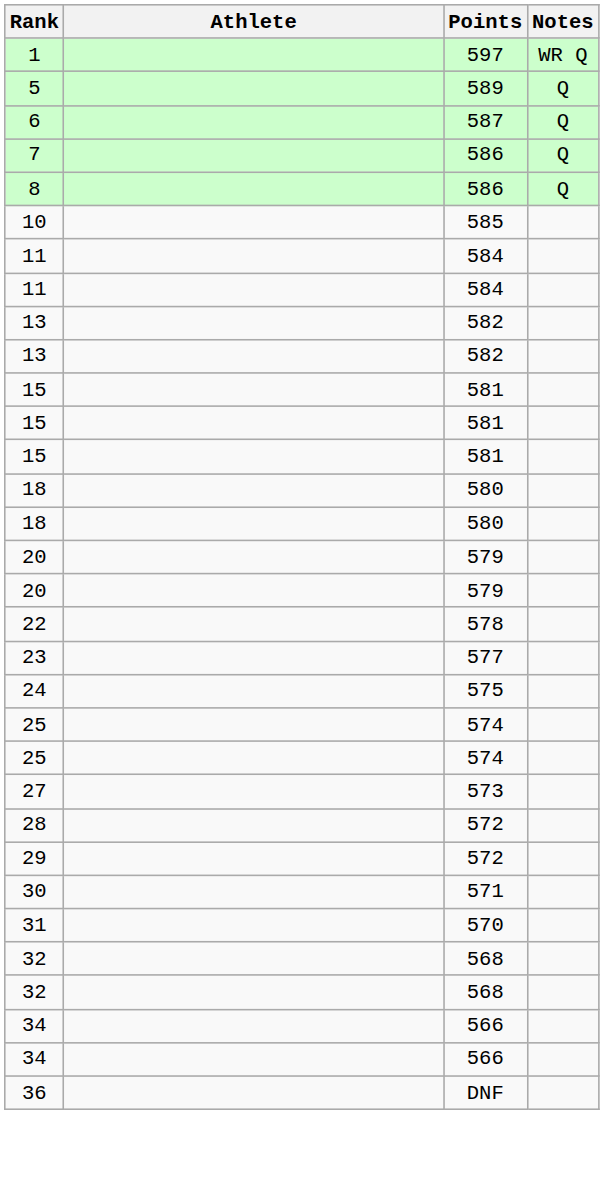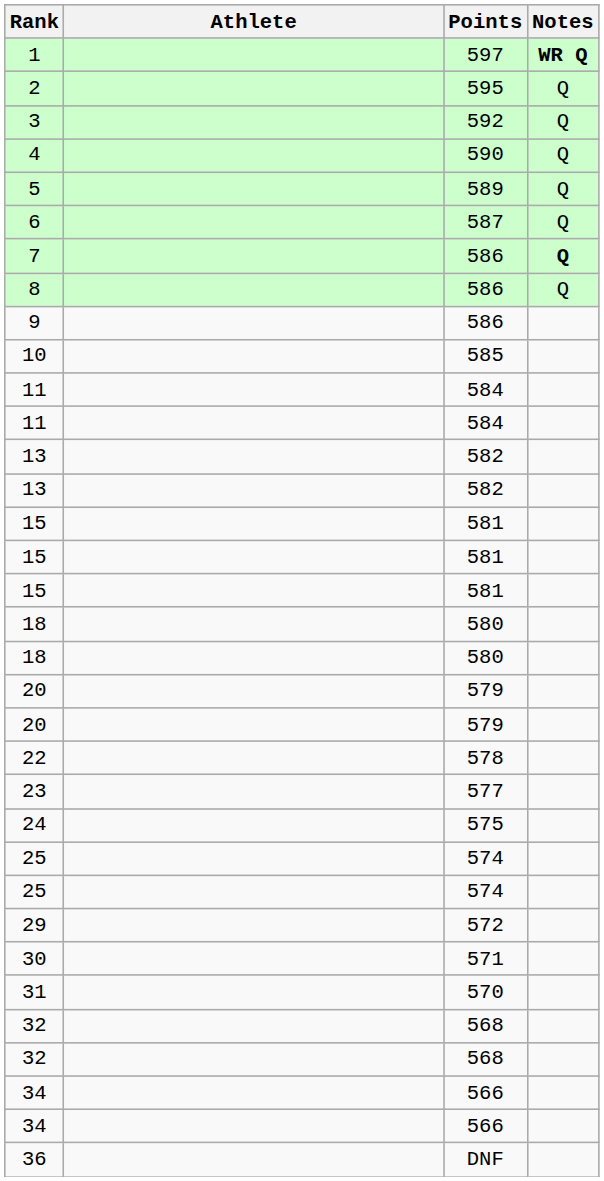1 | Notes: normal -> bold
+ row: 2 | 595 | Q
+ row: 3 | 592 | Q
+ row: 4 | 590 | Q
7 | Notes: normal -> bold
+ row: 9 | 586
- row: 27 | 573
- row: 28 | 572
